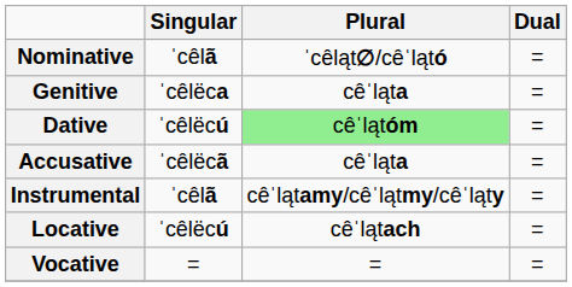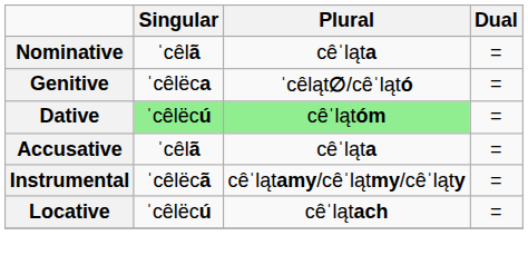Nominative | Plural: ˈcêląt∅/cêˈlątó -> cêˈląta
Genitive | Plural: cêˈląta -> ˈcêląt∅/cêˈlątó
Dative | Singular: no background -> lightgreen background
Accusative | Singular: ˈcêlëcã -> ˈcêlã
Instrumental | Singular: ˈcêlã -> ˈcêlëcã
- row: Vocative | = | = | =
